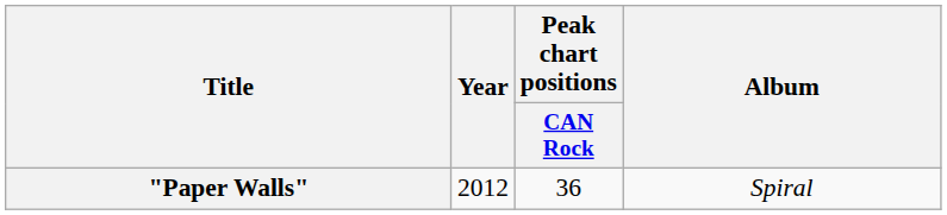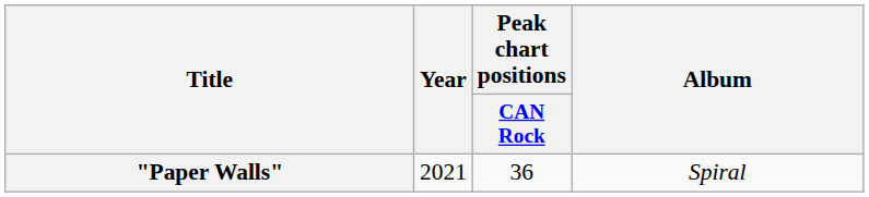"Paper Walls" | Year: 2012 -> 2021
